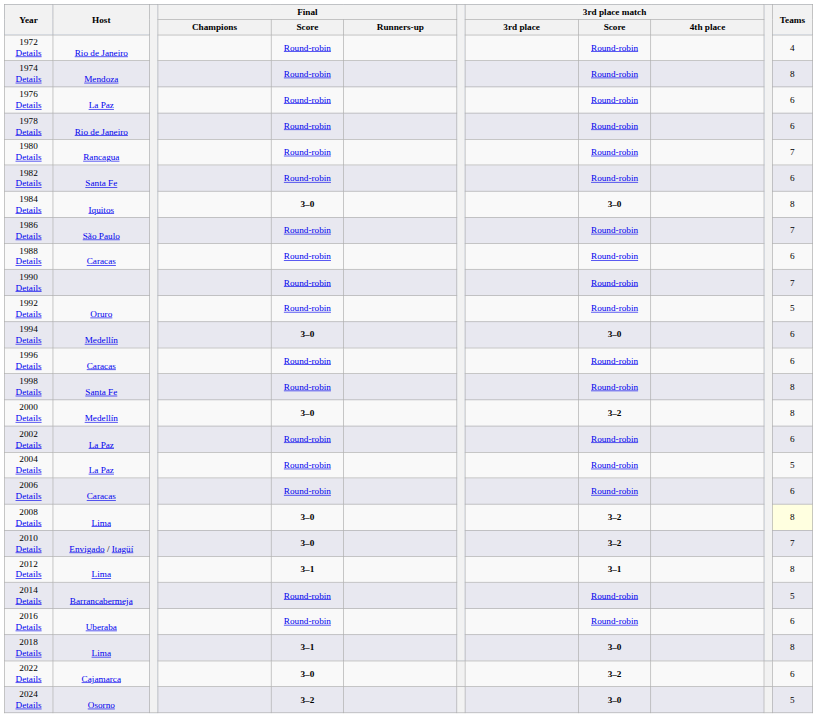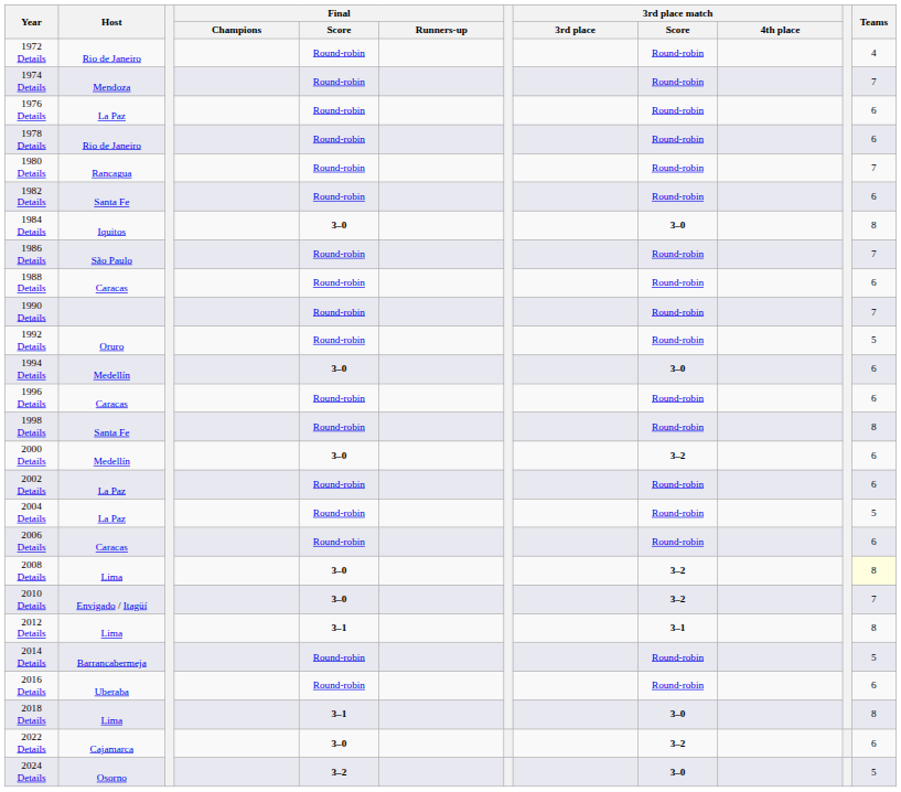1974 Details | Teams: 8 -> 7
2000 Details | Teams: 8 -> 6
